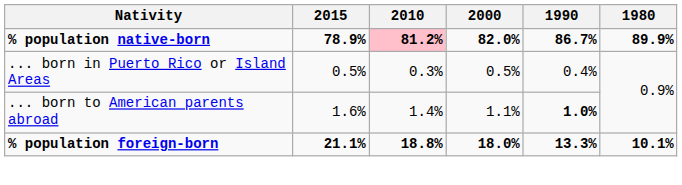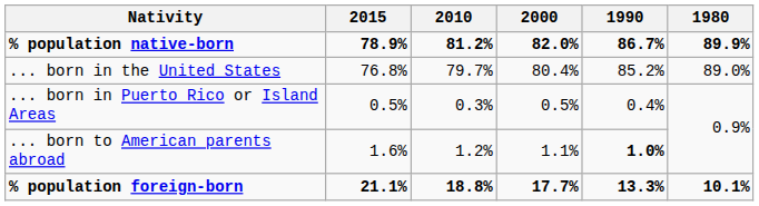% population native-born | 2010: pink background -> no background
+ row: ... born in the United States | 76.8% | 79.7% | 80.4% | 85.2% | 89.0%
... born to American parents abroad | 2010: 1.4% -> 1.2%
% population foreign-born | 2000: 18.0% -> 17.7%
